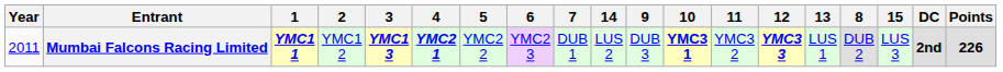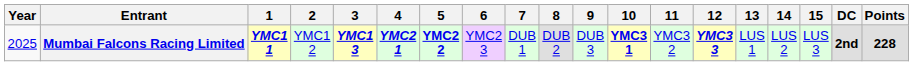columns swapped: 8 <-> 14
Mumbai Falcons Racing Limited | Year: 2011 -> 2025
Mumbai Falcons Racing Limited | 5: normal -> bold
Mumbai Falcons Racing Limited | Points: 226 -> 228
